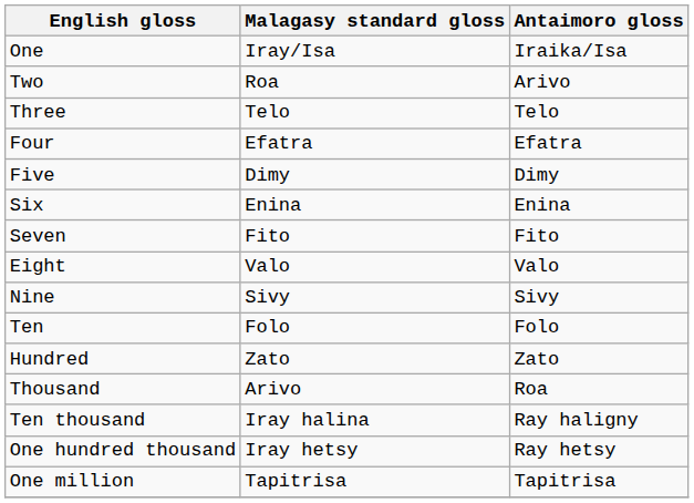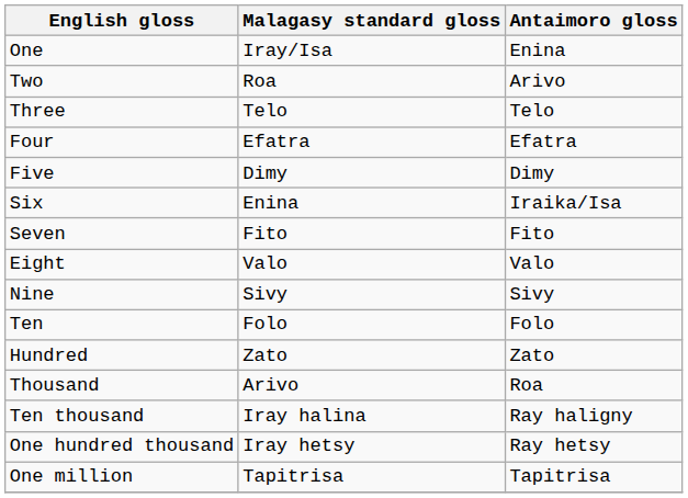One | Antaimoro gloss: Iraika/Isa -> Enina
Six | Antaimoro gloss: Enina -> Iraika/Isa
